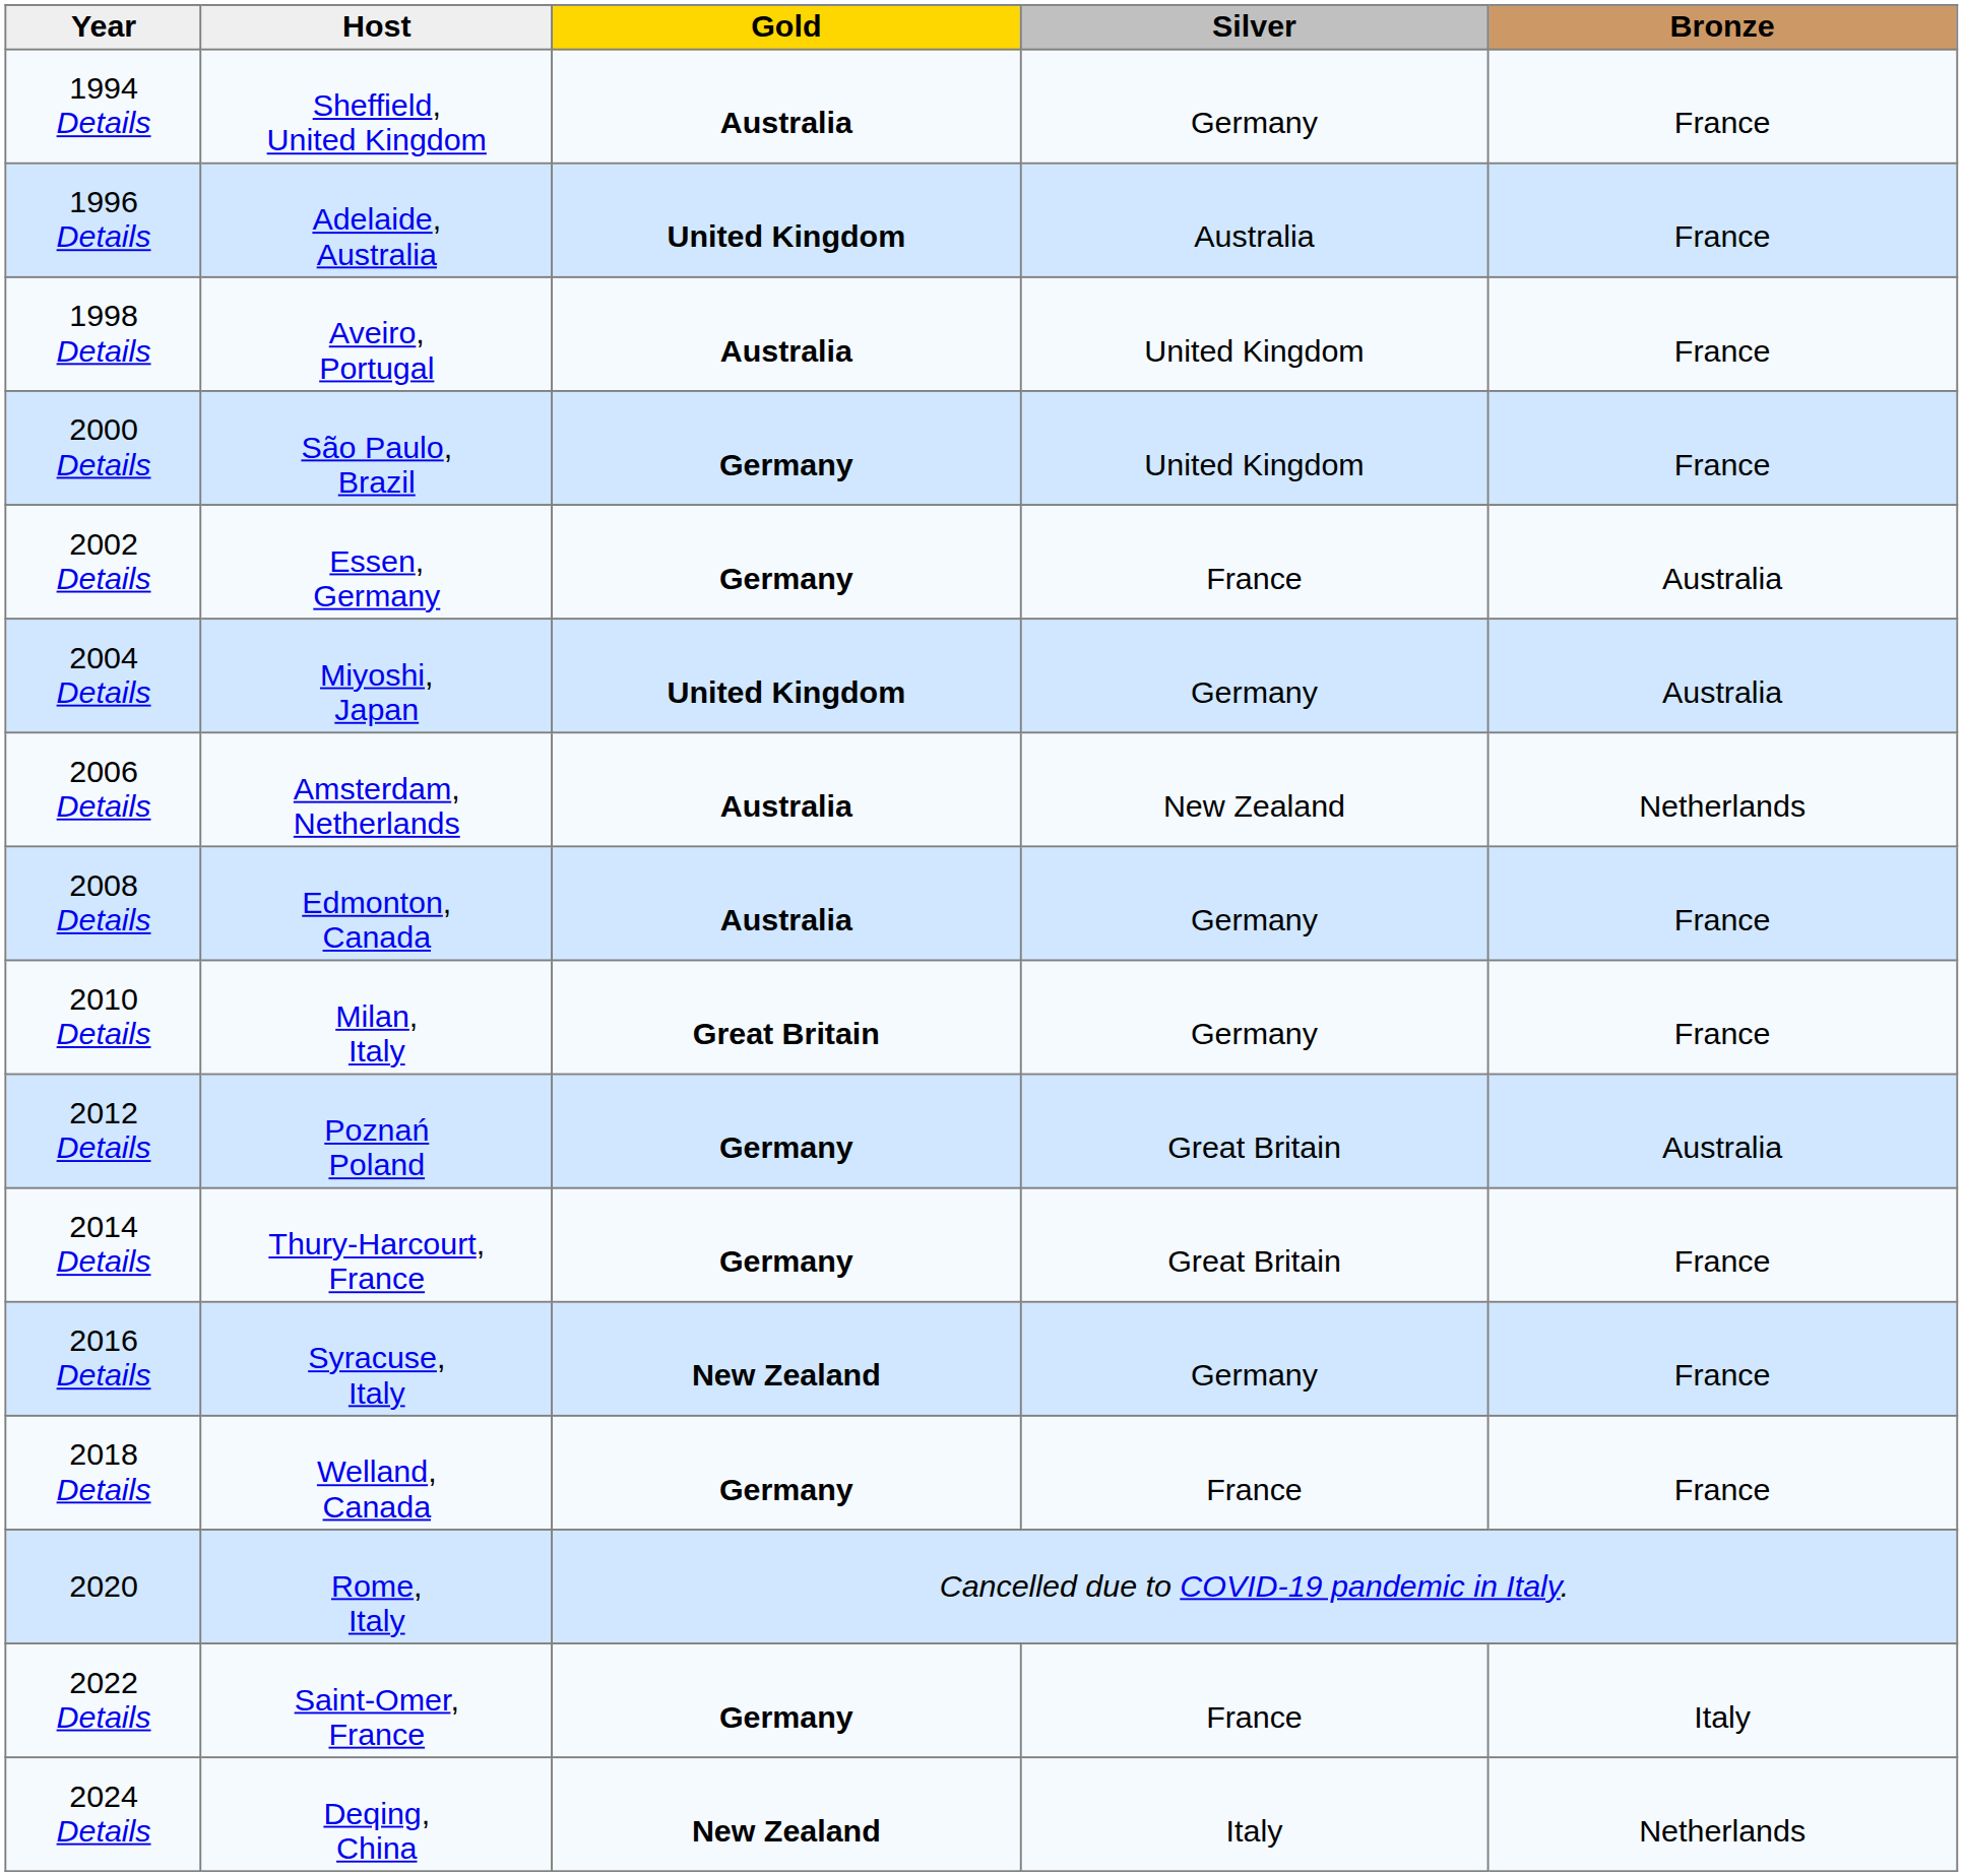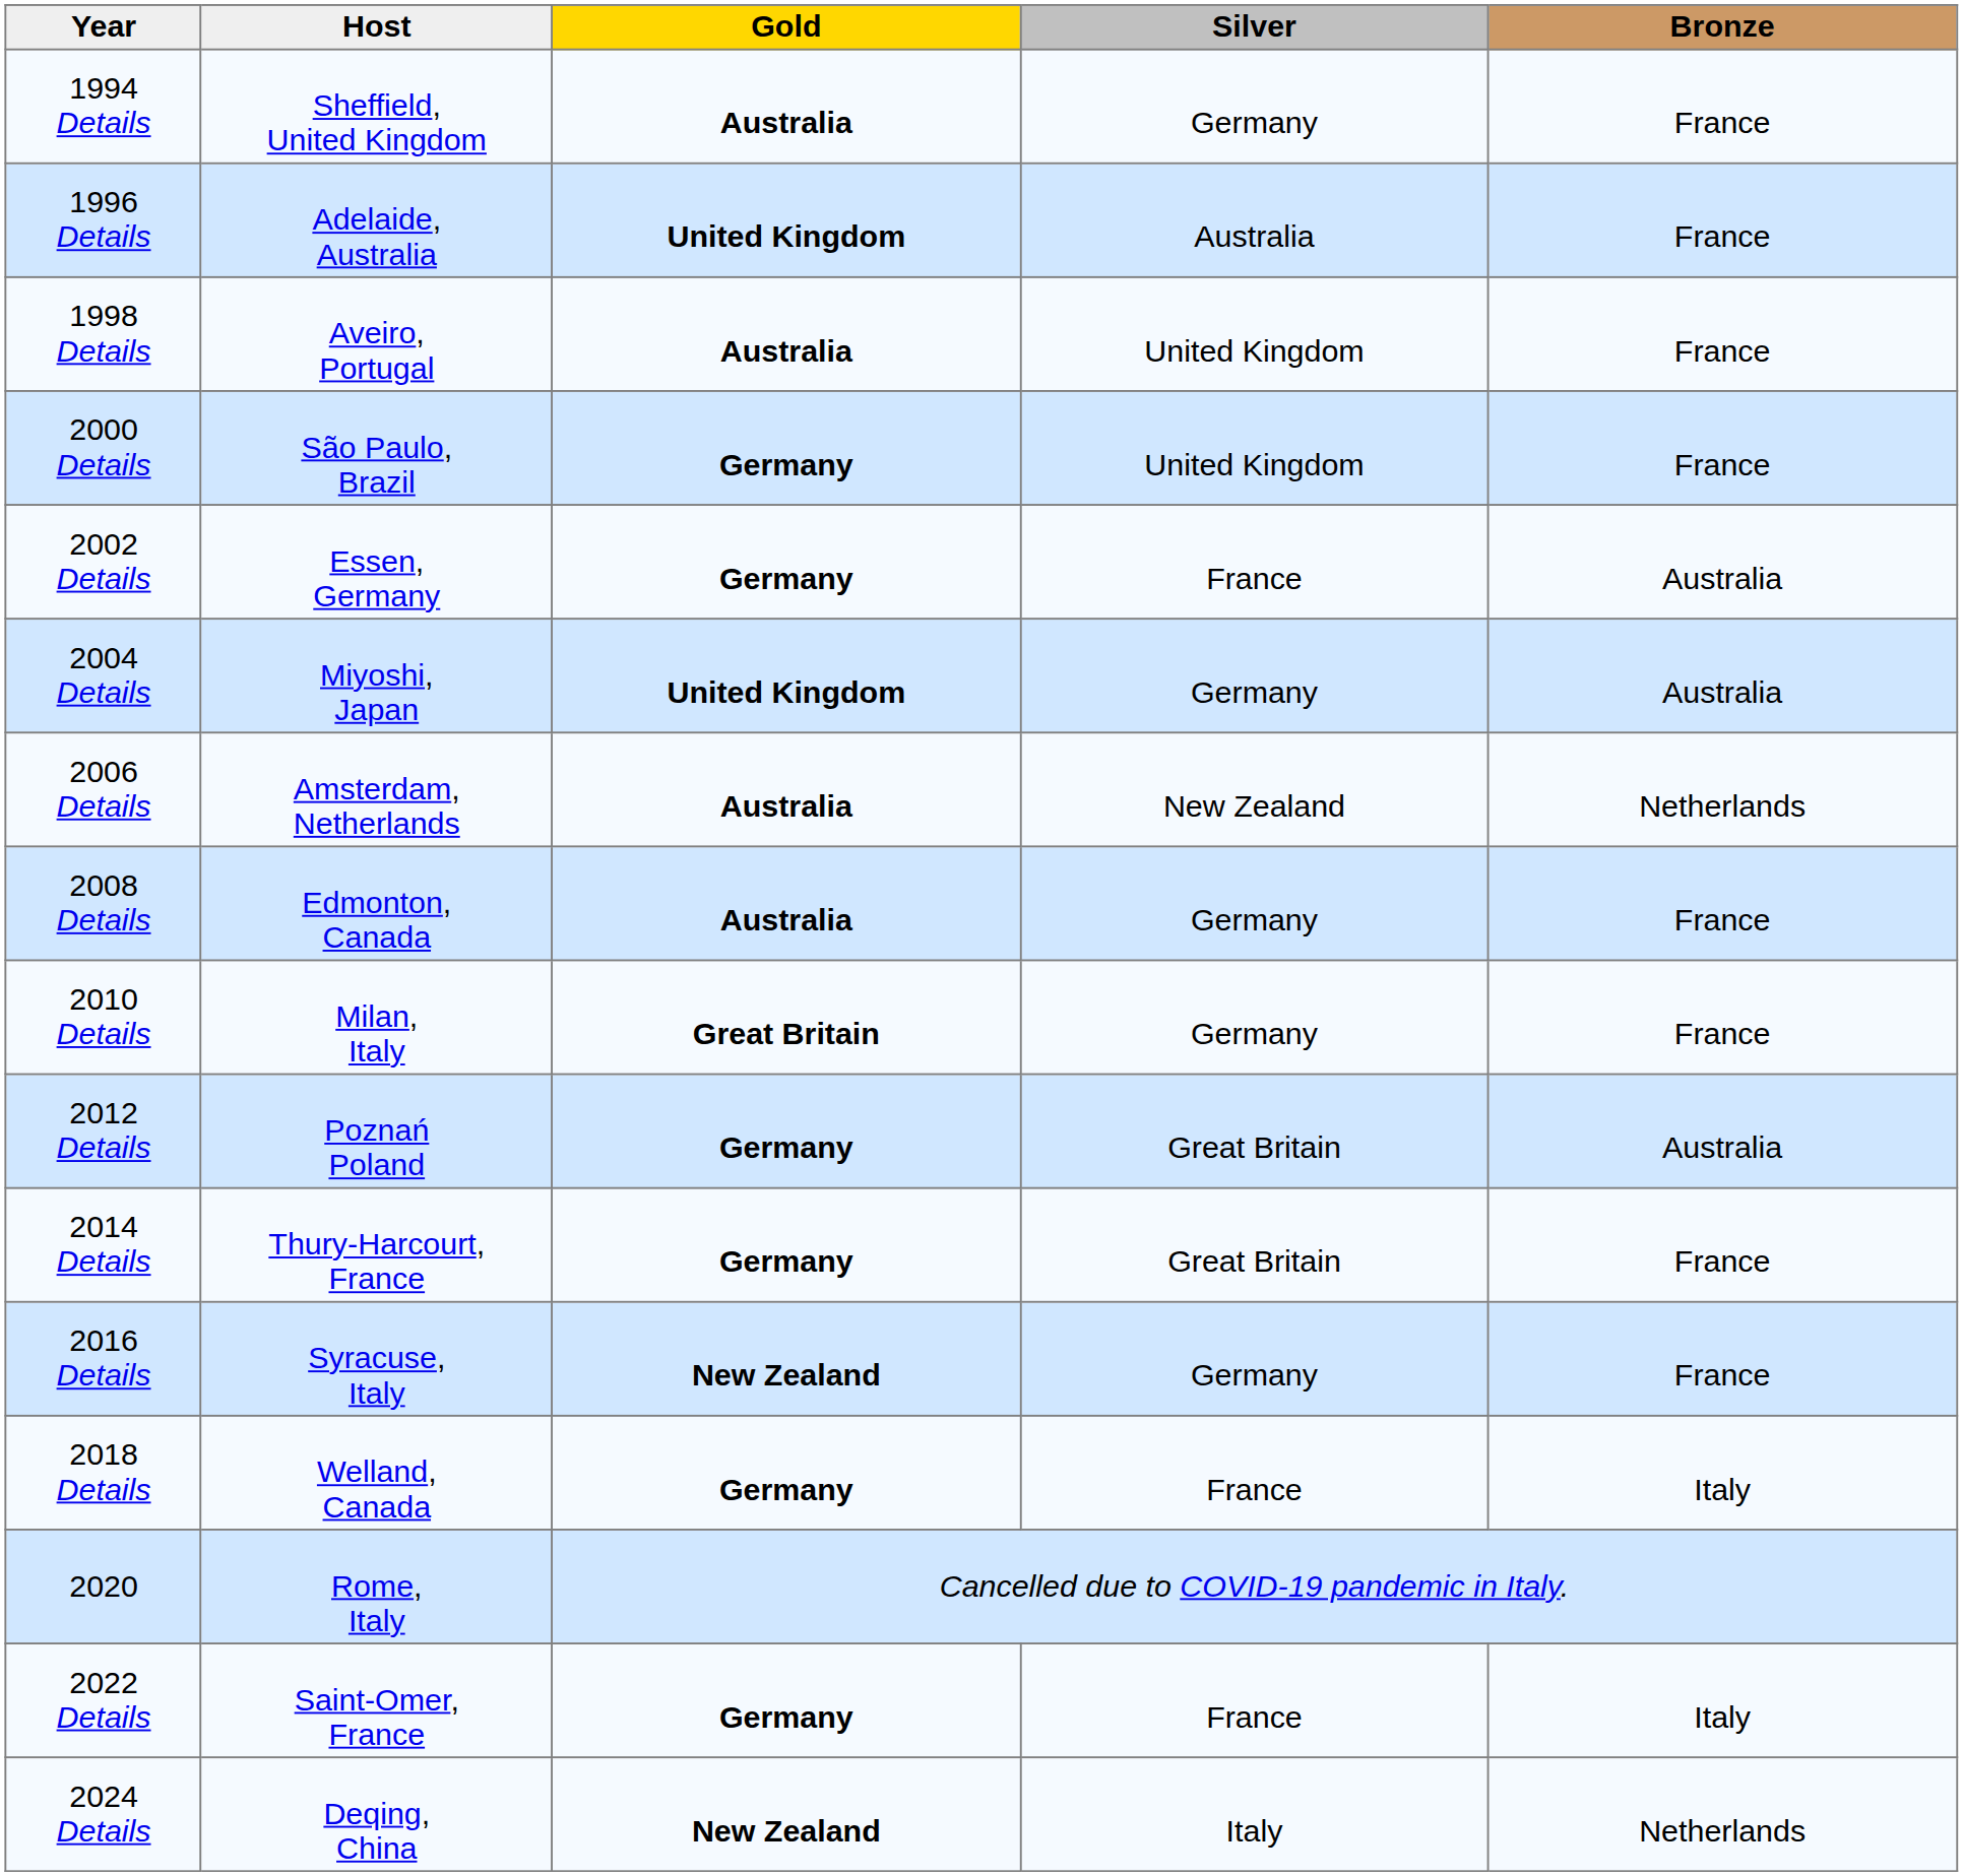2018 Details | Bronze: France -> Italy
